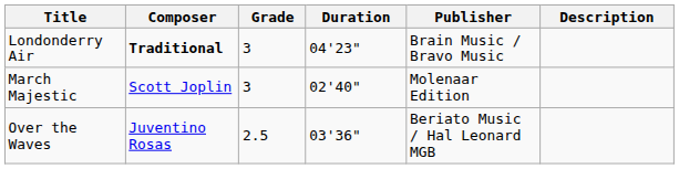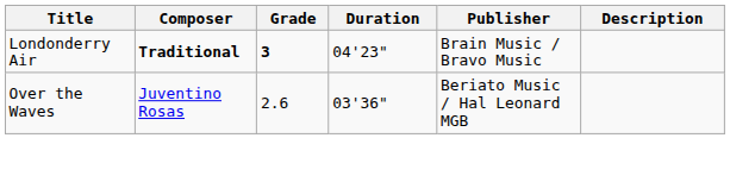Londonderry Air | Grade: normal -> bold
- row: March Majestic | Scott Joplin | 3 | 02'40" | Molenaar Edition
Over the Waves | Grade: 2.5 -> 2.6
